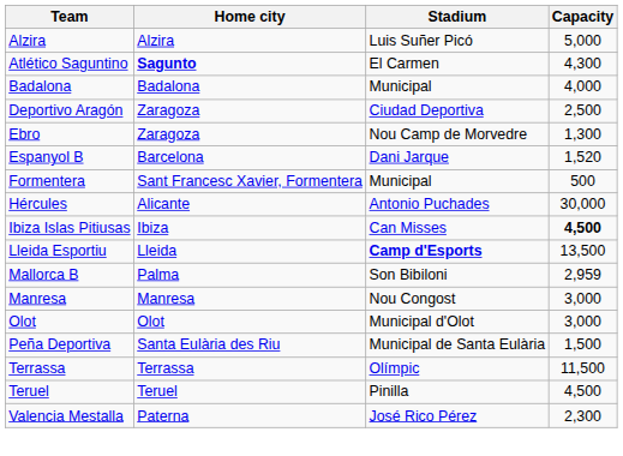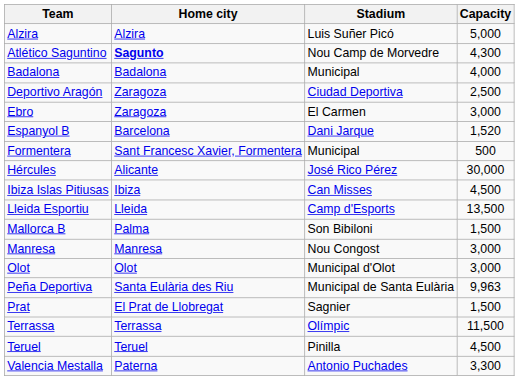Atlético Saguntino | Stadium: El Carmen -> Nou Camp de Morvedre
Ebro | Stadium: Nou Camp de Morvedre -> El Carmen
Ebro | Capacity: 1,300 -> 3,000
Hércules | Stadium: Antonio Puchades -> José Rico Pérez
Ibiza Islas Pitiusas | Capacity: bold -> normal
Lleida Esportiu | Stadium: bold -> normal
Mallorca B | Capacity: 2,959 -> 1,500
Peña Deportiva | Capacity: 1,500 -> 9,963
+ row: Prat | El Prat de Llobregat | Sagnier | 1,500
Valencia Mestalla | Stadium: José Rico Pérez -> Antonio Puchades
Valencia Mestalla | Capacity: 2,300 -> 3,300
